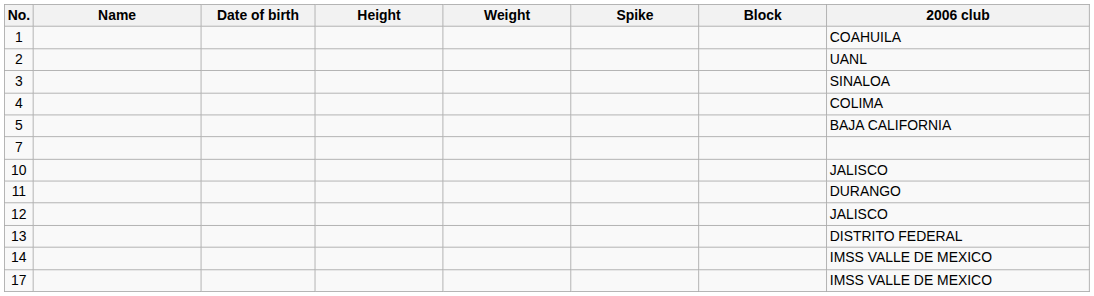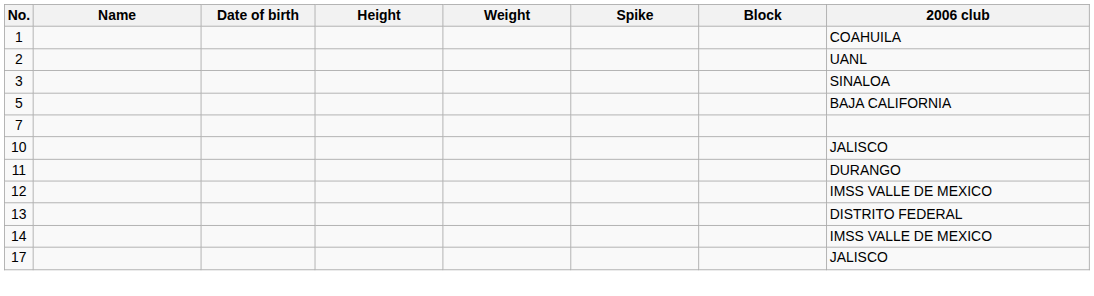- row: 4 | COLIMA
12 | 2006 club: JALISCO -> IMSS VALLE DE MEXICO
17 | 2006 club: IMSS VALLE DE MEXICO -> JALISCO
